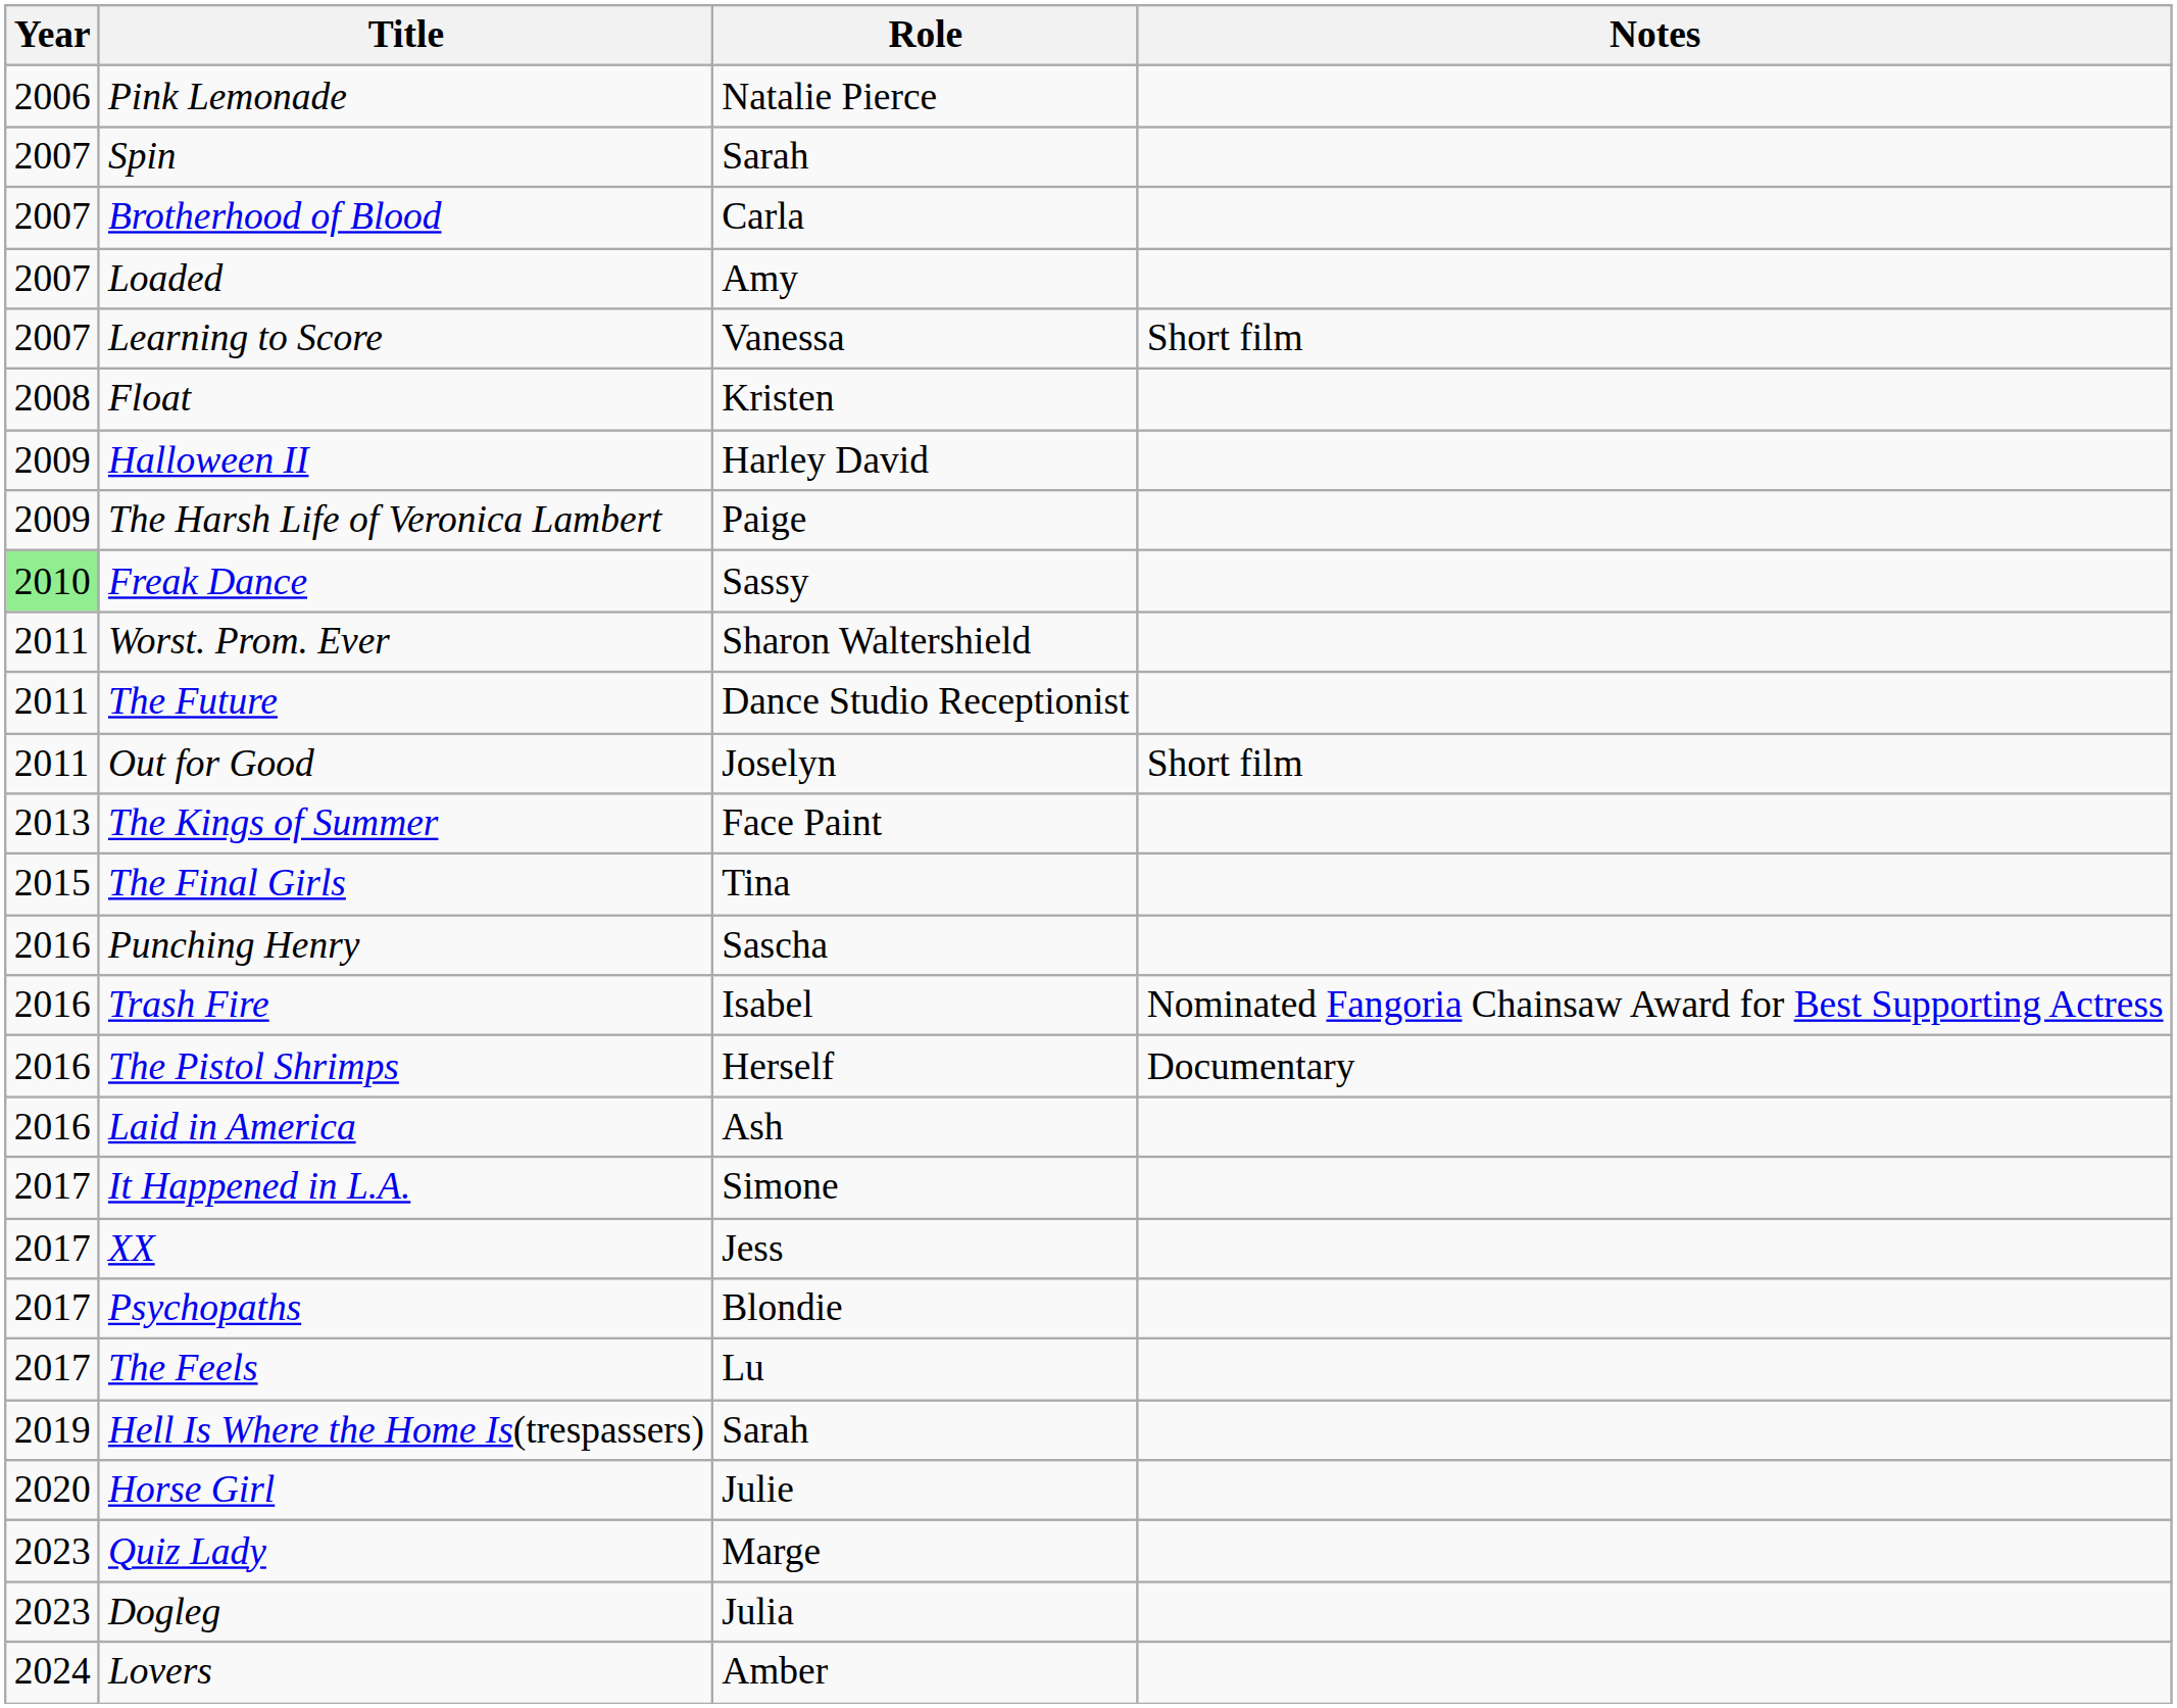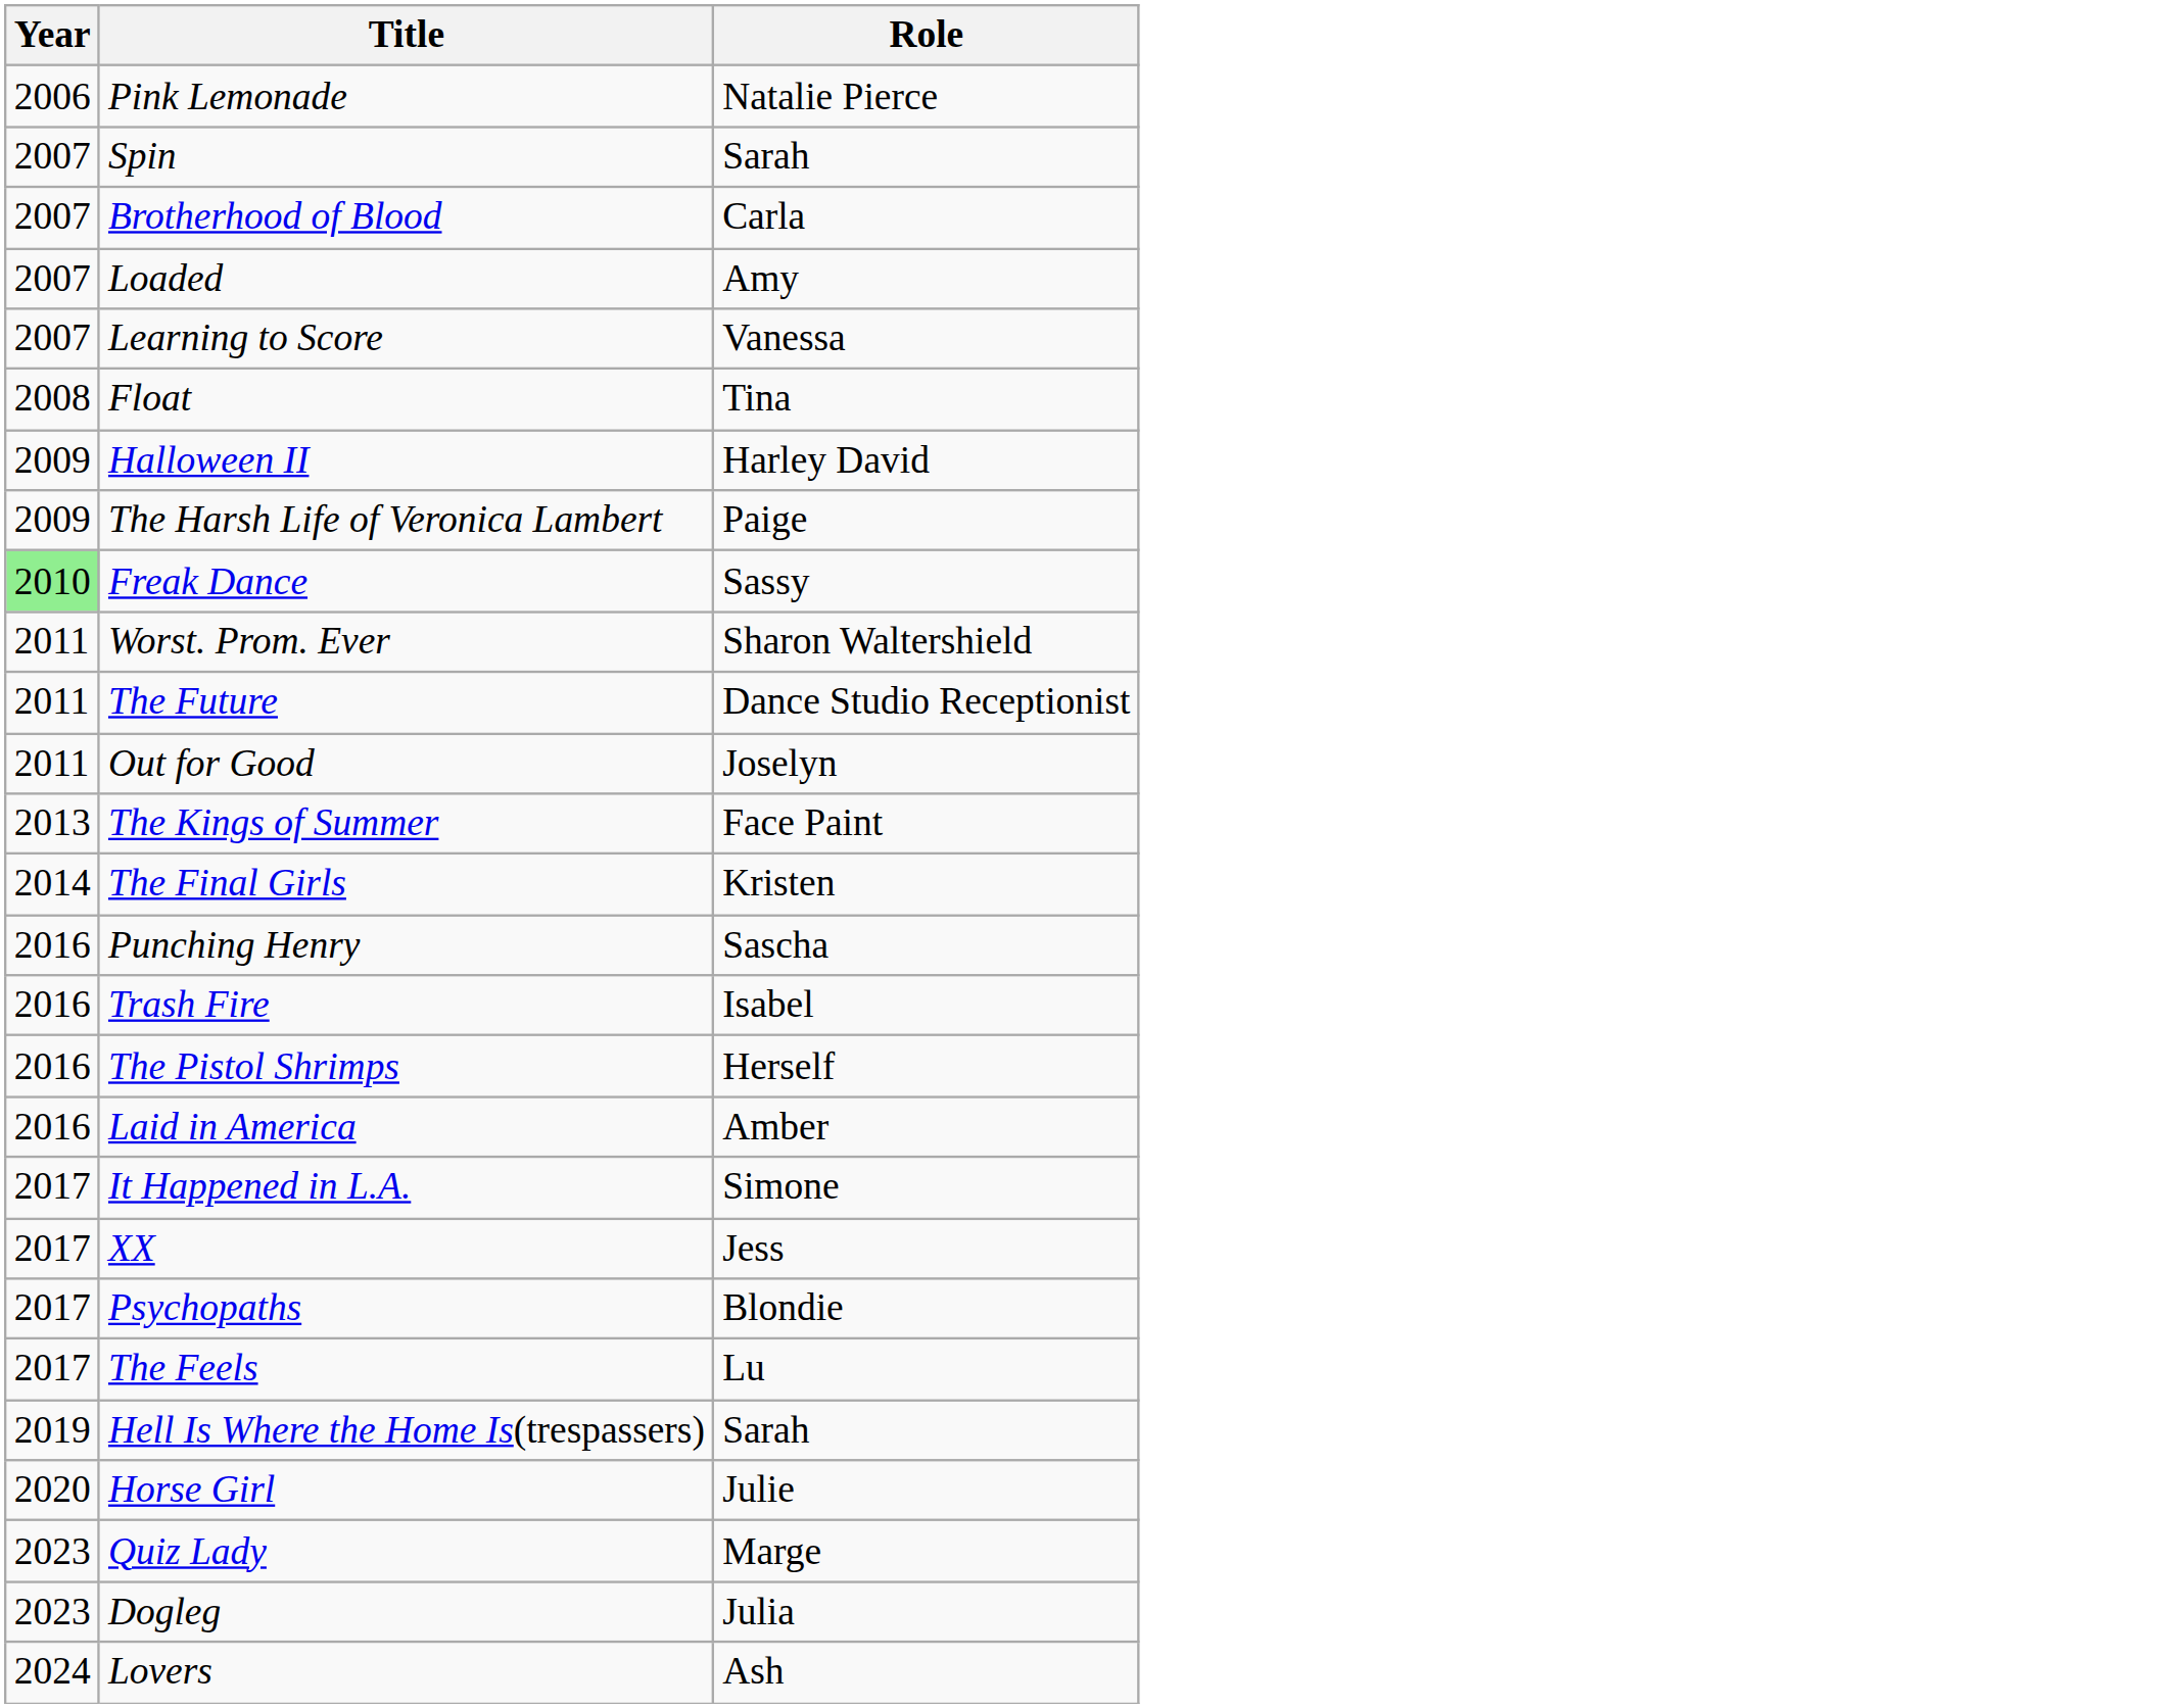- column: Notes | Short film | Short film | Nominated Fangoria Chainsaw Award for Best Supporting Actress | Documentary
Float | Role: Kristen -> Tina
The Final Girls | Year: 2015 -> 2014
The Final Girls | Role: Tina -> Kristen
Laid in America | Role: Ash -> Amber
Lovers | Role: Amber -> Ash
